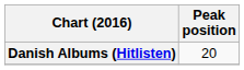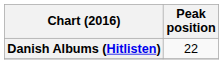Danish Albums (Hitlisten) | Peak position: 20 -> 22
